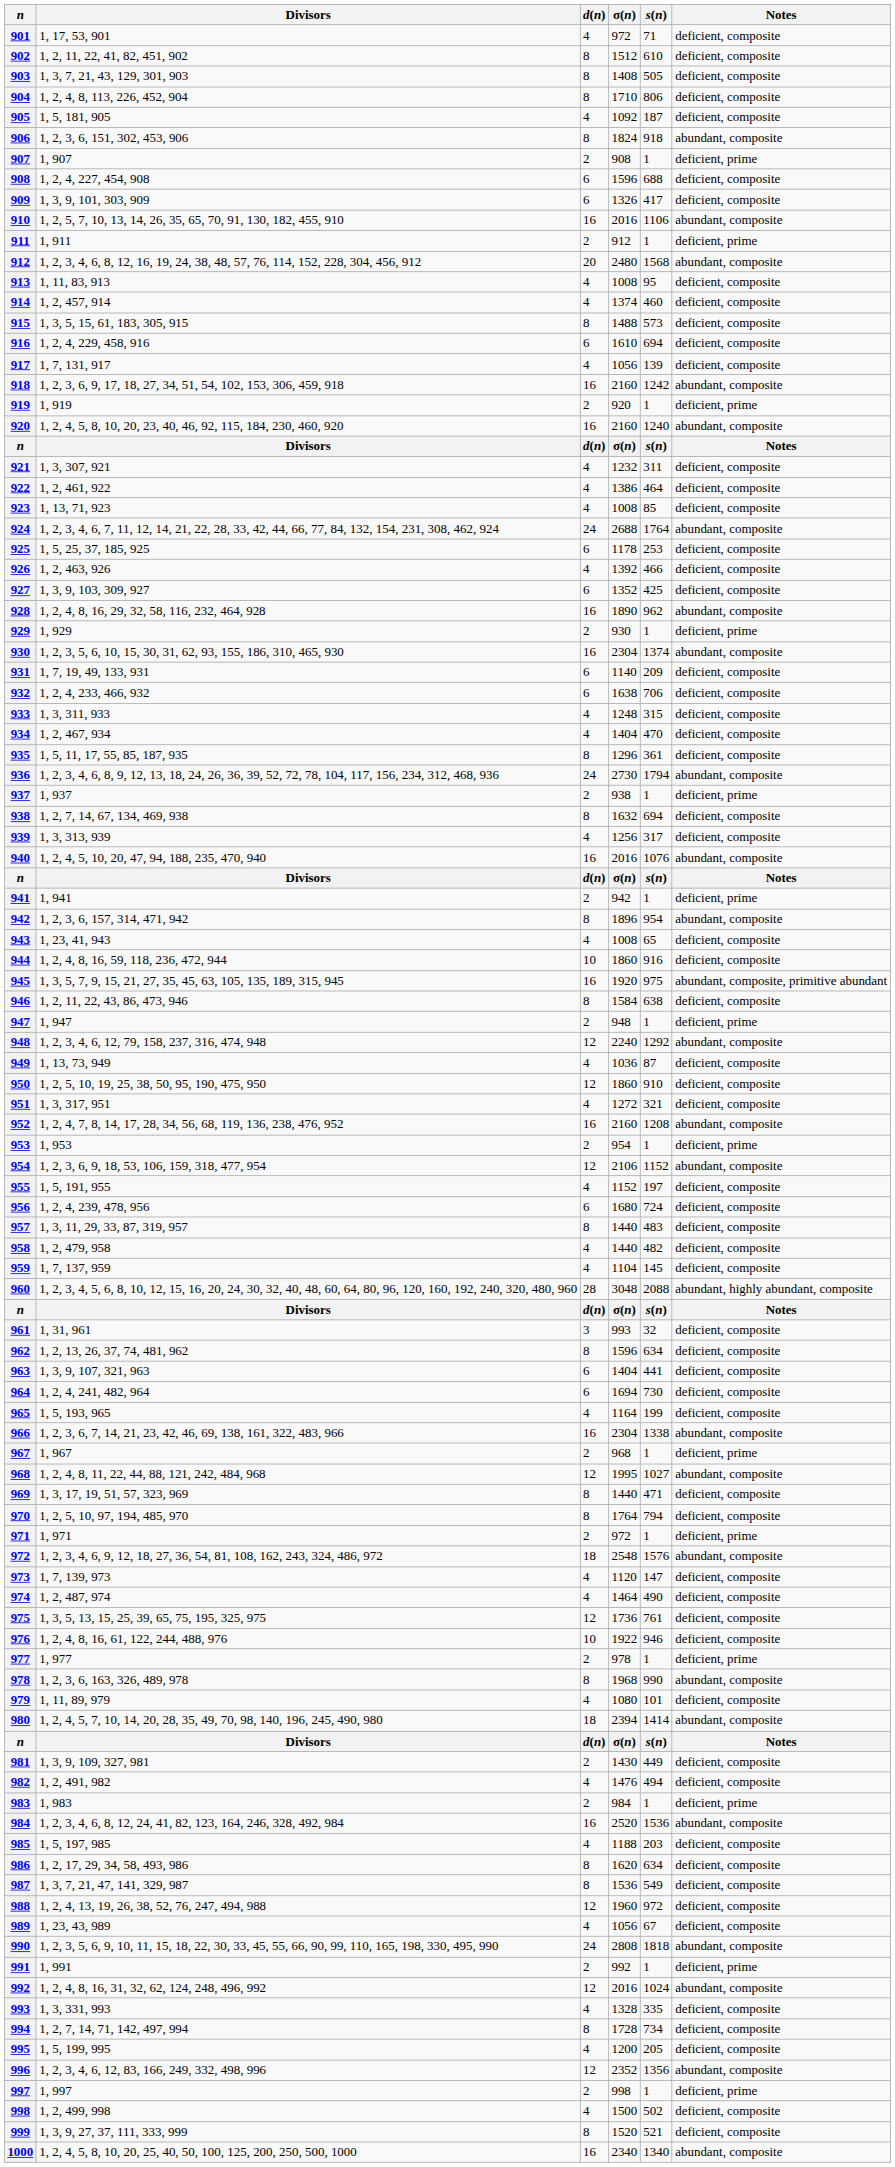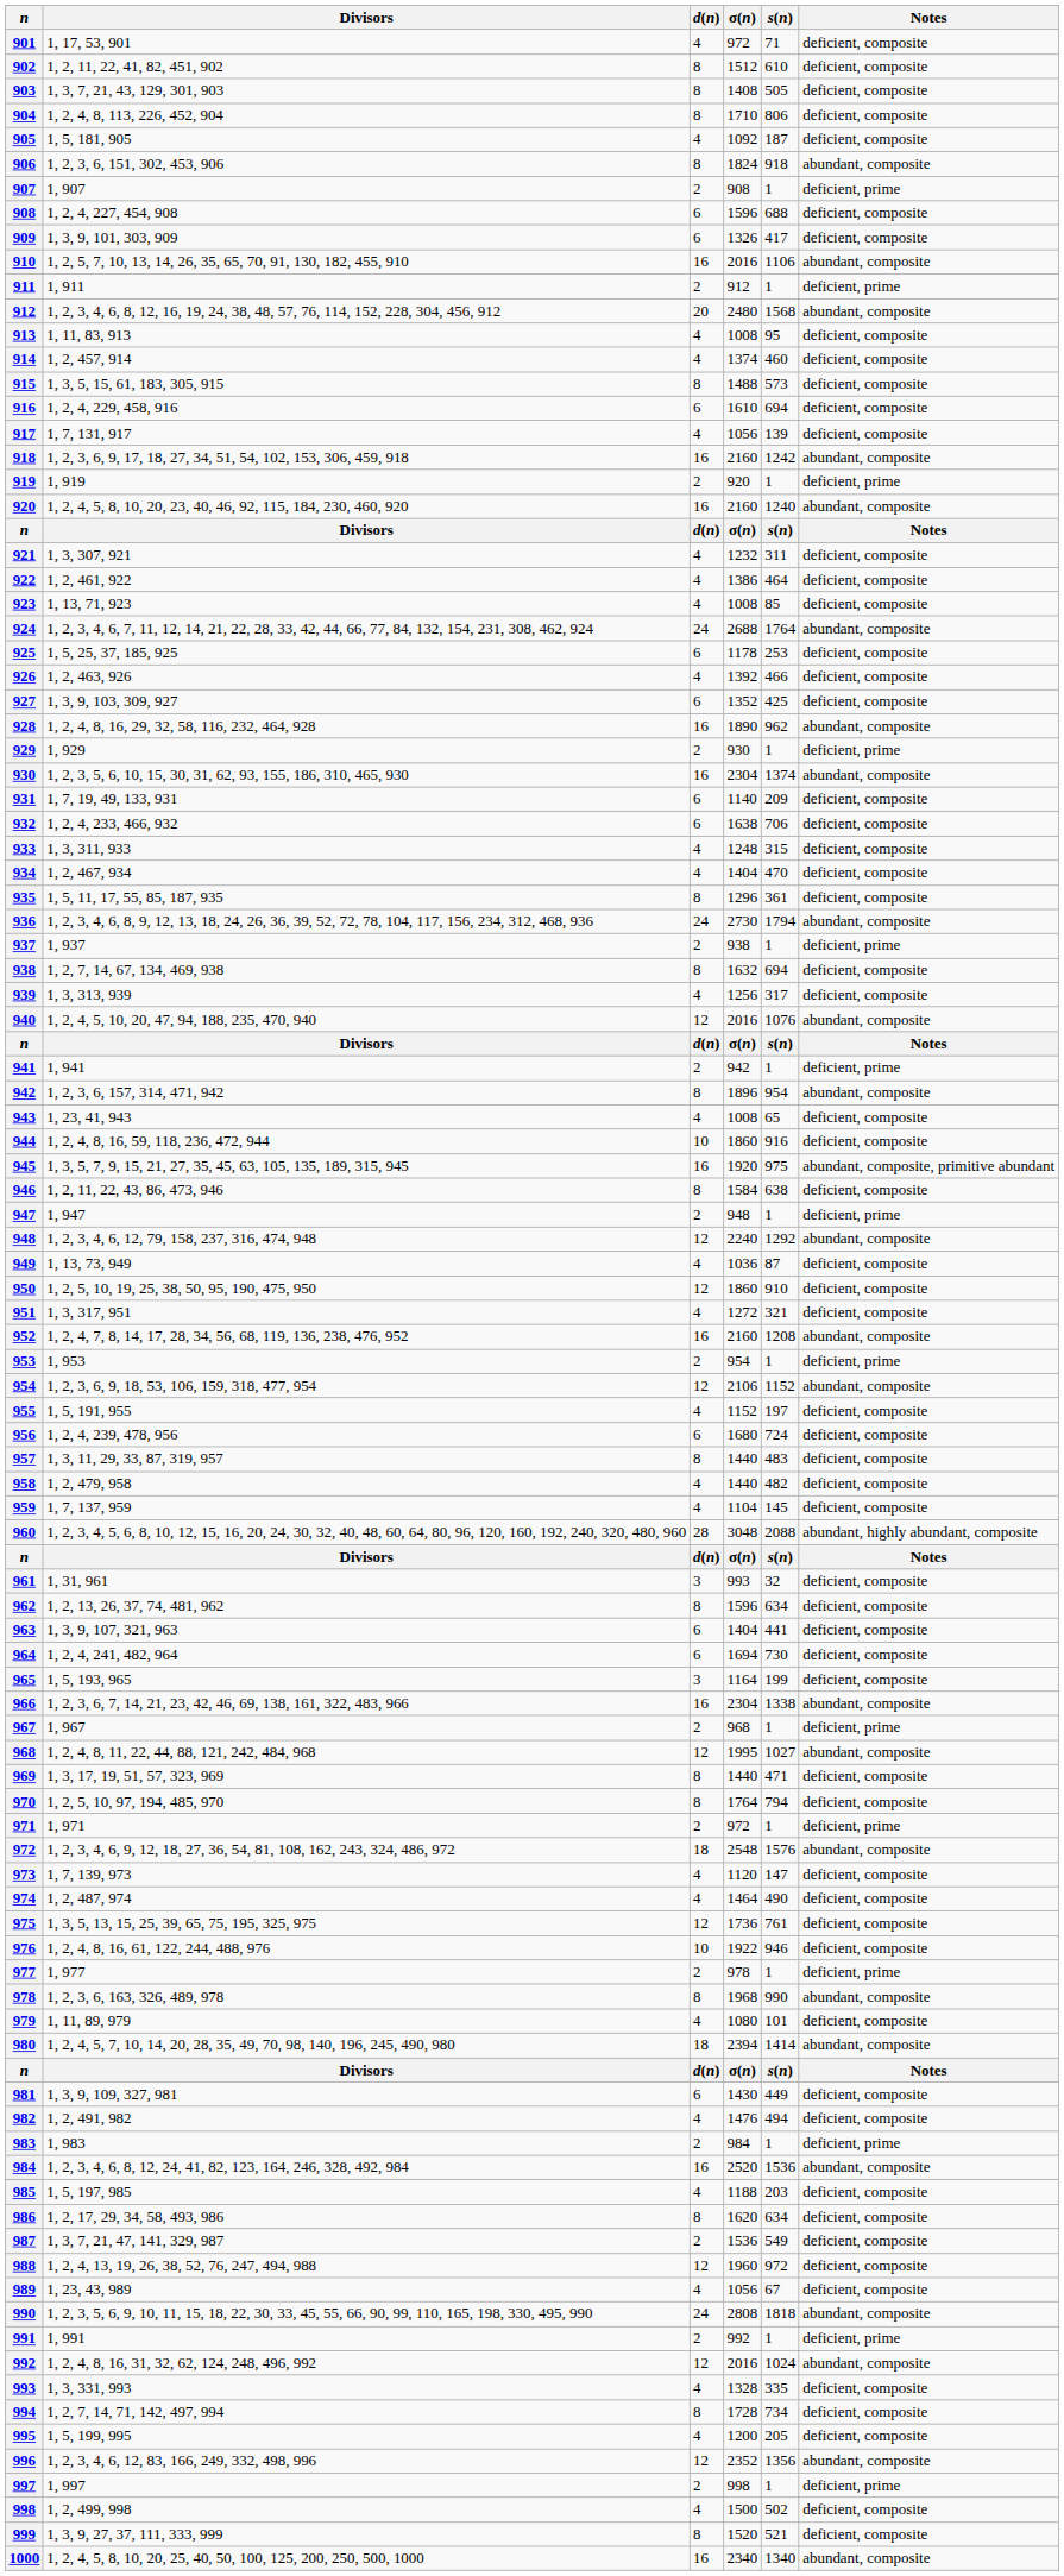940 | d(n): 16 -> 12
965 | d(n): 4 -> 3
981 | d(n): 2 -> 6
987 | d(n): 8 -> 2
